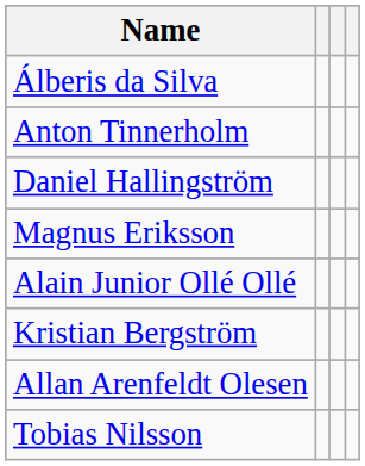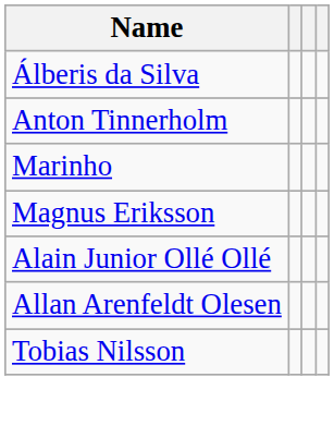- row: Daniel Hallingström
+ row: Marinho
- row: Kristian Bergström
